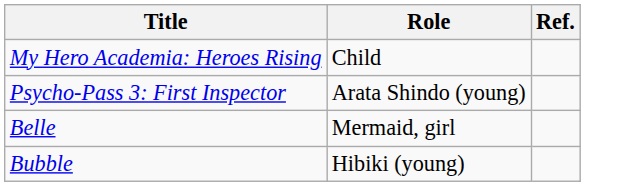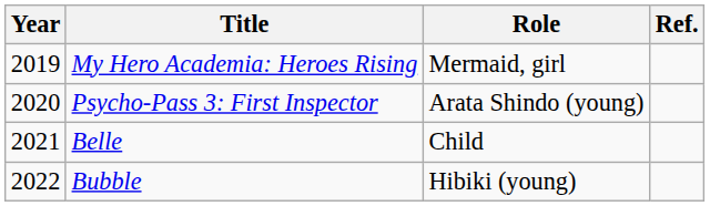+ column: Year | 2019 | 2020 | 2021 | 2022
My Hero Academia: Heroes Rising | Role: Child -> Mermaid, girl
Belle | Role: Mermaid, girl -> Child
